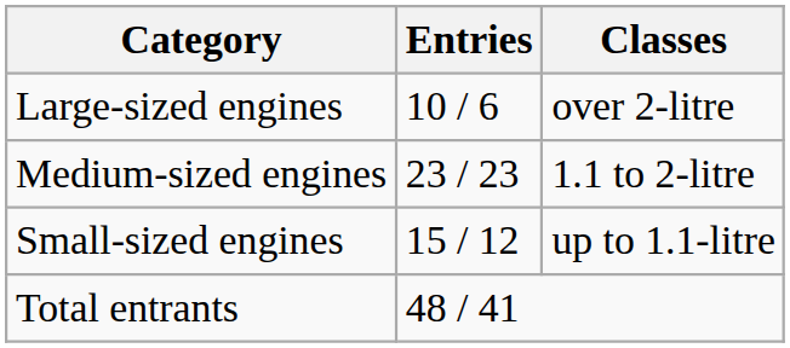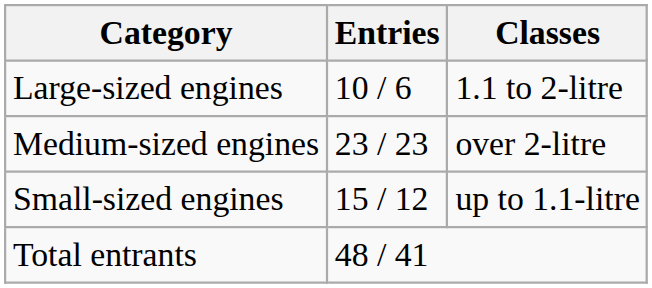Large-sized engines | Classes: over 2-litre -> 1.1 to 2-litre
Medium-sized engines | Classes: 1.1 to 2-litre -> over 2-litre
